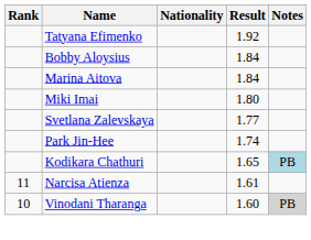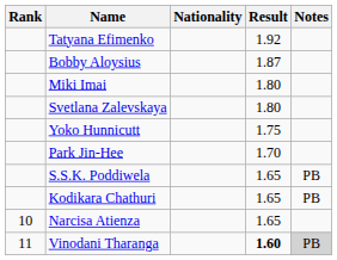Bobby Aloysius | Result: 1.84 -> 1.87
- row: Marina Aitova | 1.84
Svetlana Zalevskaya | Result: 1.77 -> 1.80
+ row: Yoko Hunnicutt | 1.75
Park Jin-Hee | Result: 1.74 -> 1.70
+ row: S.S.K. Poddiwela | 1.65 | PB
Kodikara Chathuri | Notes: lightblue background -> no background
Narcisa Atienza | Rank: 11 -> 10
Narcisa Atienza | Result: 1.61 -> 1.65
Vinodani Tharanga | Rank: 10 -> 11
Vinodani Tharanga | Result: normal -> bold
